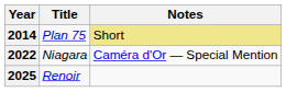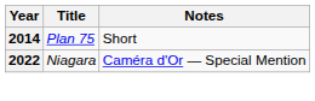2014 | Notes: khaki background -> no background
- row: 2025 | Renoir
